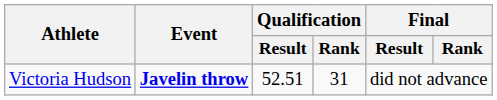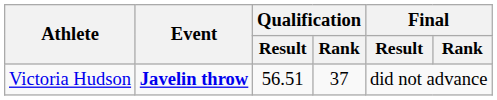Victoria Hudson | Qualification / Result: 52.51 -> 56.51
Victoria Hudson | Qualification / Rank: 31 -> 37
